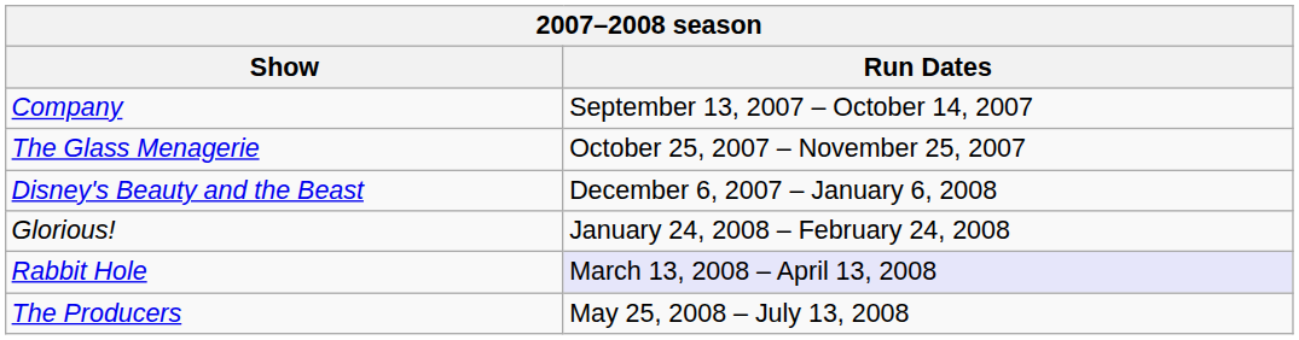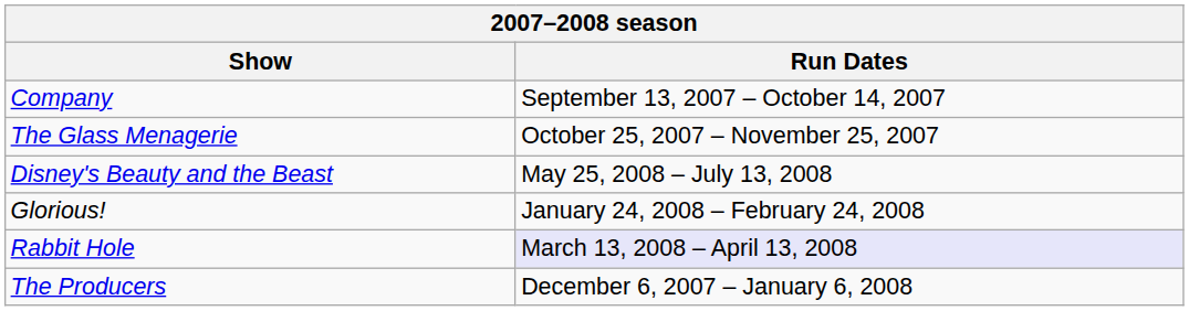Disney's Beauty and the Beast | Run Dates: December 6, 2007 – January 6, 2008 -> May 25, 2008 – July 13, 2008
The Producers | Run Dates: May 25, 2008 – July 13, 2008 -> December 6, 2007 – January 6, 2008
